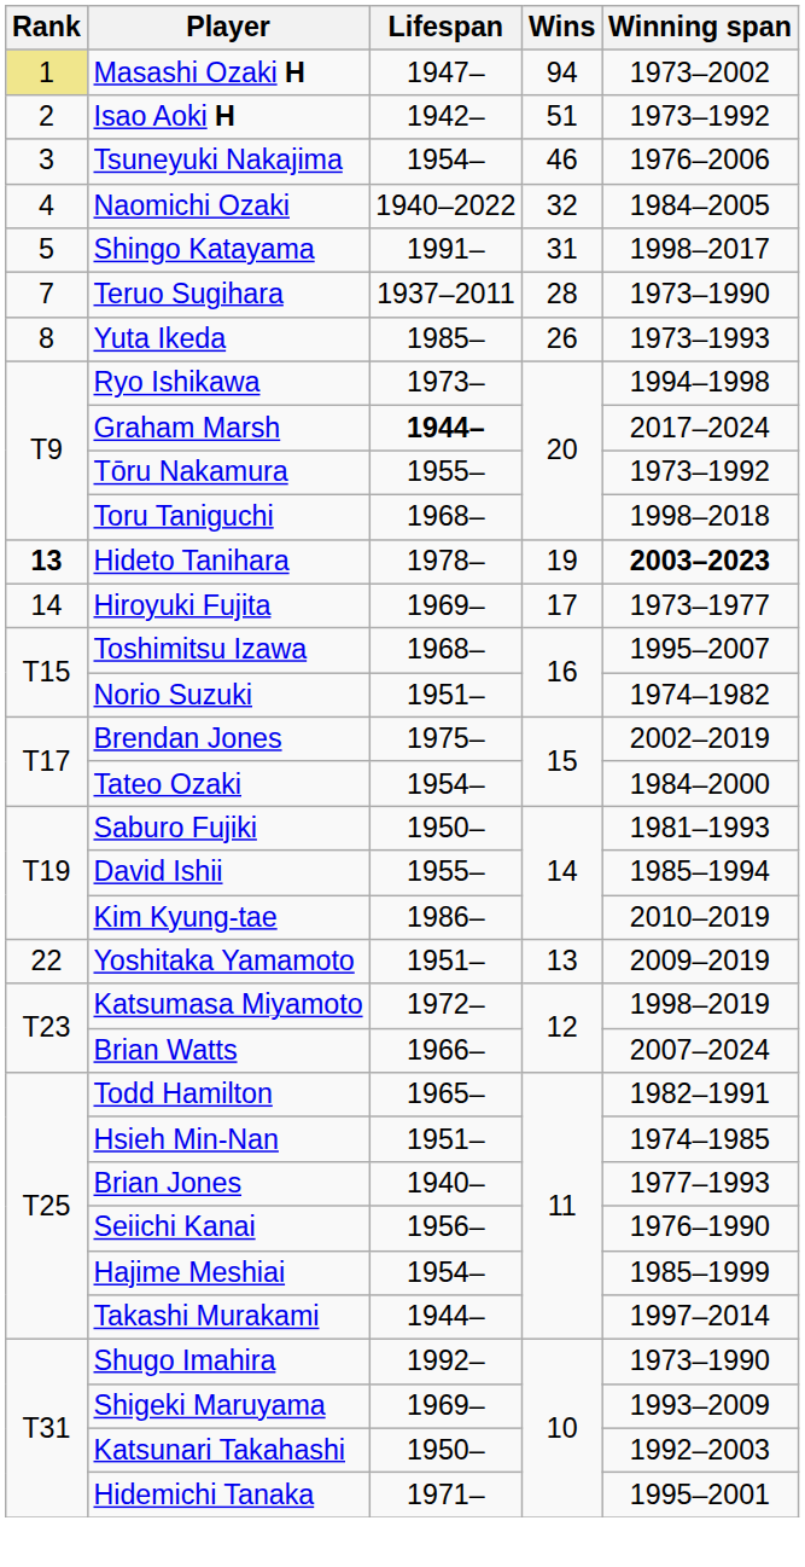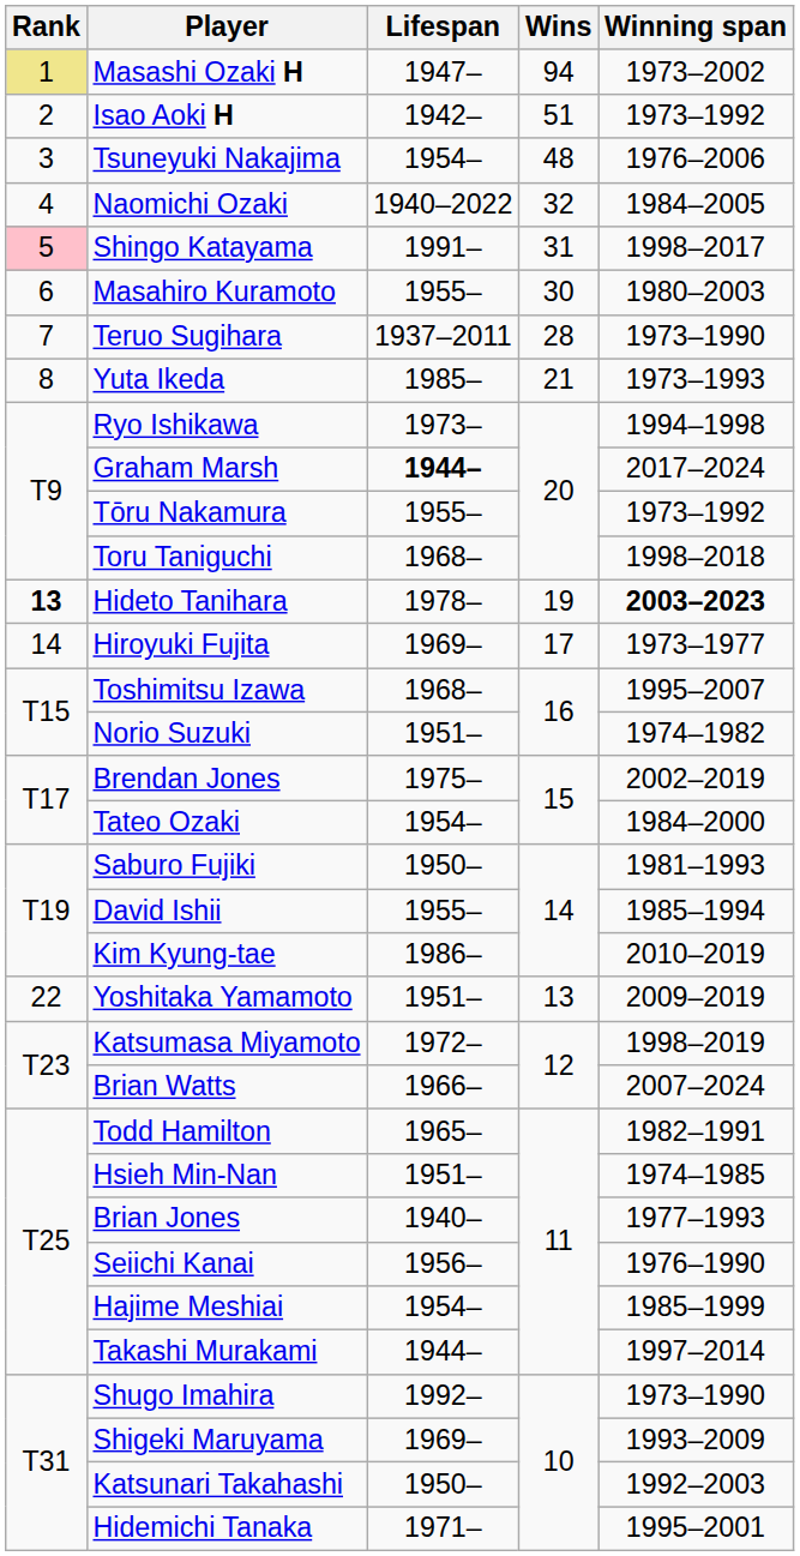Tsuneyuki Nakajima | Wins: 46 -> 48
Shingo Katayama | Rank: no background -> pink background
+ row: 6 | Masahiro Kuramoto | 1955– | 30 | 1980–2003
Yuta Ikeda | Wins: 26 -> 21
